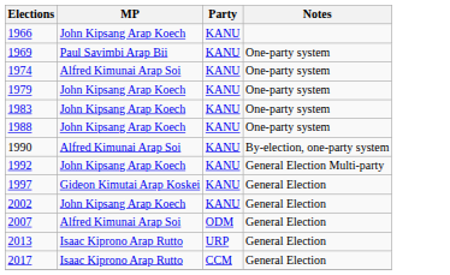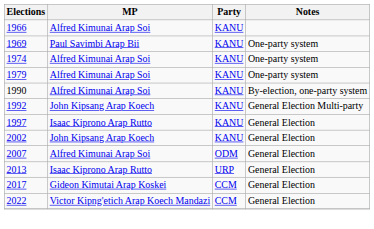1966 | MP: John Kipsang Arap Koech -> Alfred Kimunai Arap Soi
1979 | MP: John Kipsang Arap Koech -> Alfred Kimunai Arap Soi
- row: 1983 | John Kipsang Arap Koech | KANU | One-party system
- row: 1988 | John Kipsang Arap Koech | KANU | One-party system
1997 | MP: Gideon Kimutai Arap Koskei -> Isaac Kiprono Arap Rutto
2017 | MP: Isaac Kiprono Arap Rutto -> Gideon Kimutai Arap Koskei
+ row: 2022 | Victor Kipng'etich Arap Koech Mandazi | CCM | General Election
